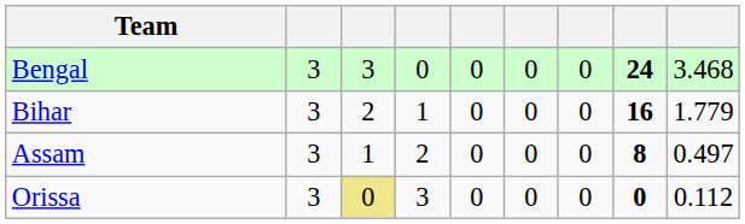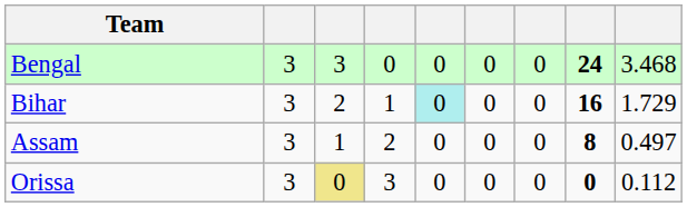Bihar | column 5: no background -> paleturquoise background
Bihar | column 9: 1.779 -> 1.729
